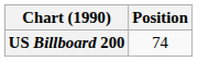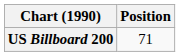US Billboard 200 | Position: 74 -> 71
